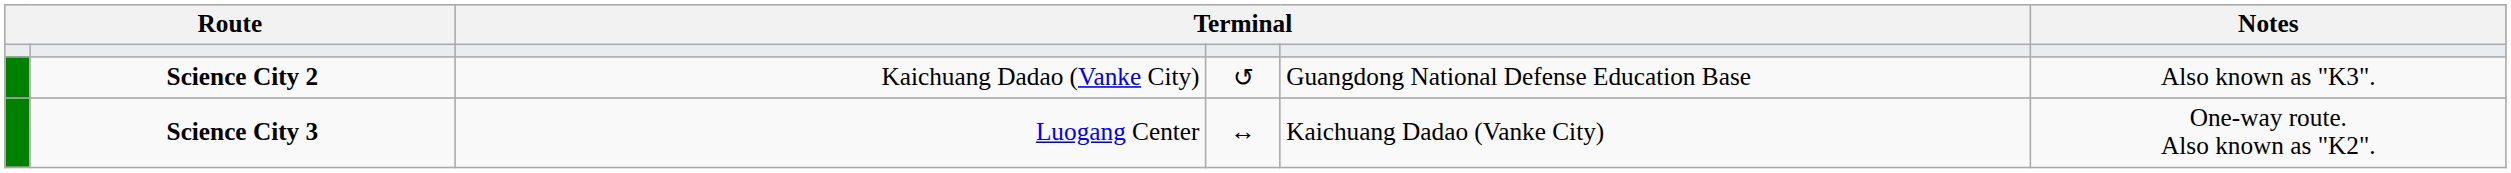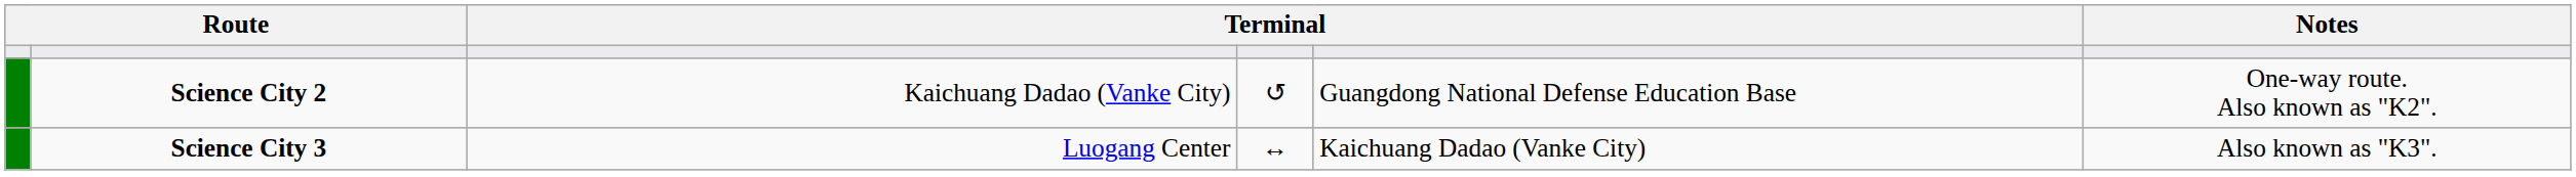Science City 2 | Notes: Also known as "K3". -> One-way route. Also known as "K2".
Science City 3 | Notes: One-way route. Also known as "K2". -> Also known as "K3".
